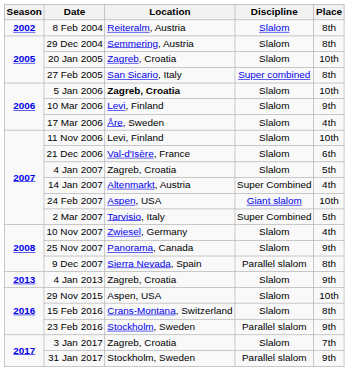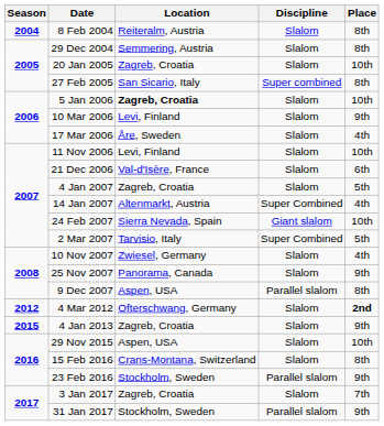8 Feb 2004 | Season: 2002 -> 2004
24 Feb 2007 | Location: Aspen, USA -> Sierra Nevada, Spain
9 Dec 2007 | Location: Sierra Nevada, Spain -> Aspen, USA
+ row: 2012 | 4 Mar 2012 | Ofterschwang, Germany | Slalom | 2nd
4 Jan 2013 | Season: 2013 -> 2015
